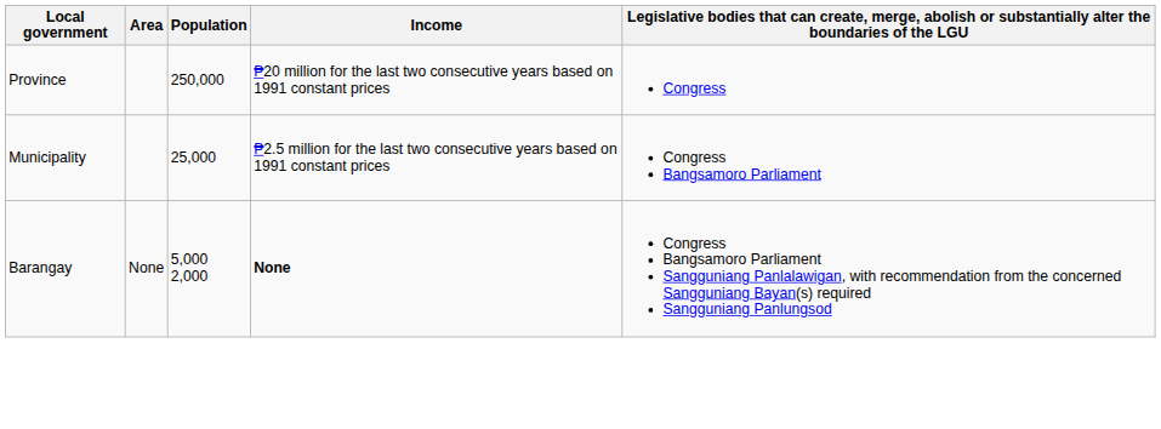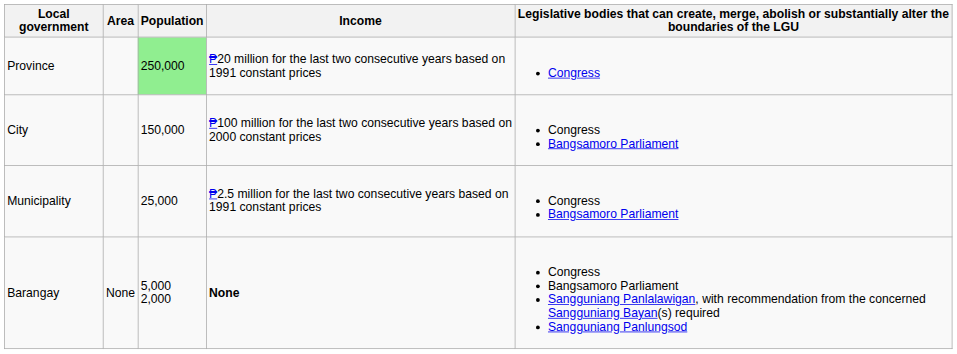Province | Population: no background -> lightgreen background
+ row: City | 150,000 | ₱100 million for the last two consecutive years based on 2000 constant prices | Congress Bangsamoro Parliament
